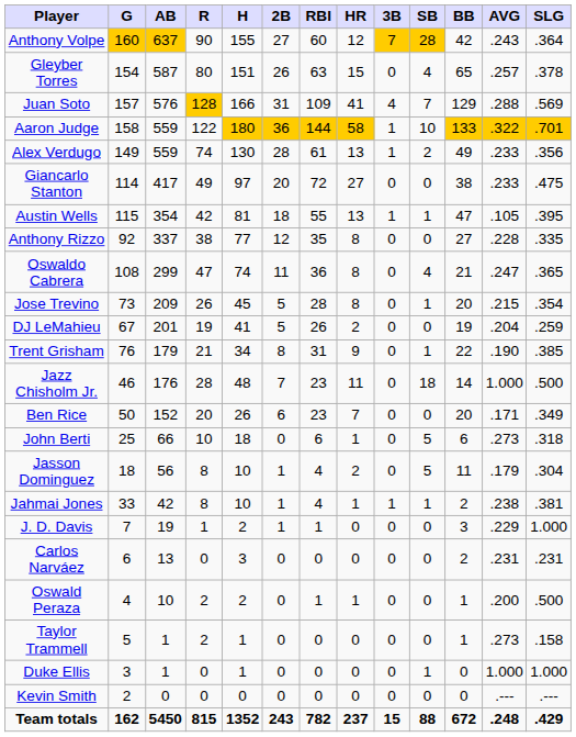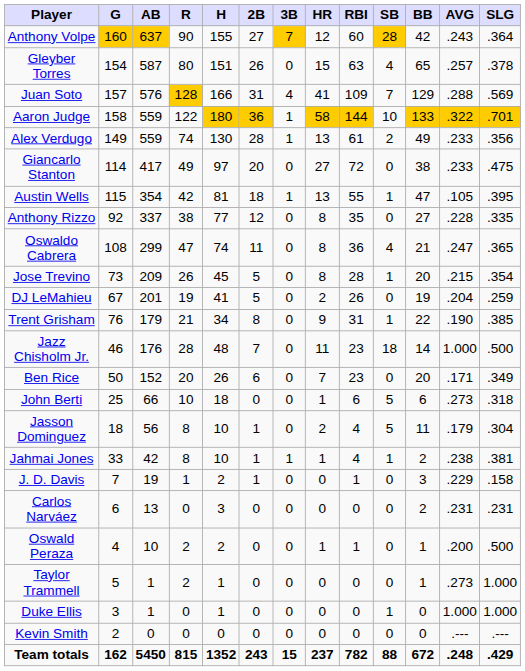columns swapped: 3B <-> RBI
J. D. Davis | SLG: 1.000 -> .158
Taylor Trammell | SLG: .158 -> 1.000
